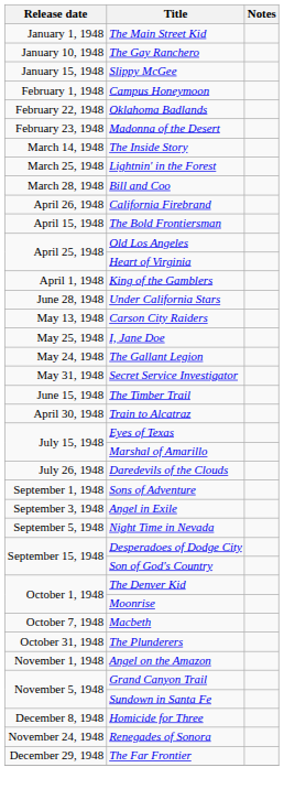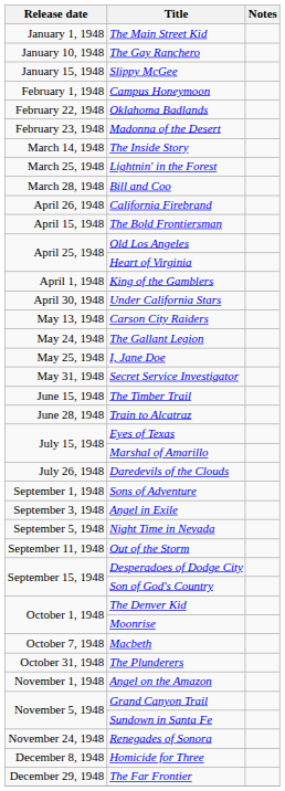Under California Stars | Release date: June 28, 1948 -> April 30, 1948
rows swapped: The Gallant Legion <-> I, Jane Doe
Train to Alcatraz | Release date: April 30, 1948 -> June 28, 1948
+ row: September 11, 1948 | Out of the Storm
rows swapped: Renegades of Sonora <-> Homicide for Three
